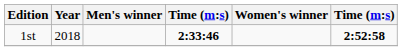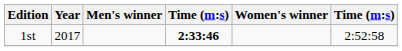1st | Year: 2018 -> 2017
1st | column 6: bold -> normal
